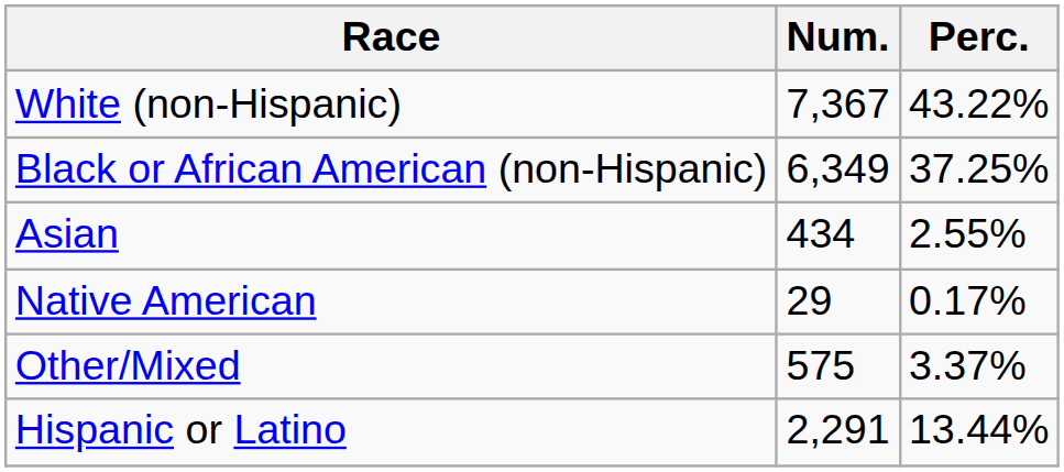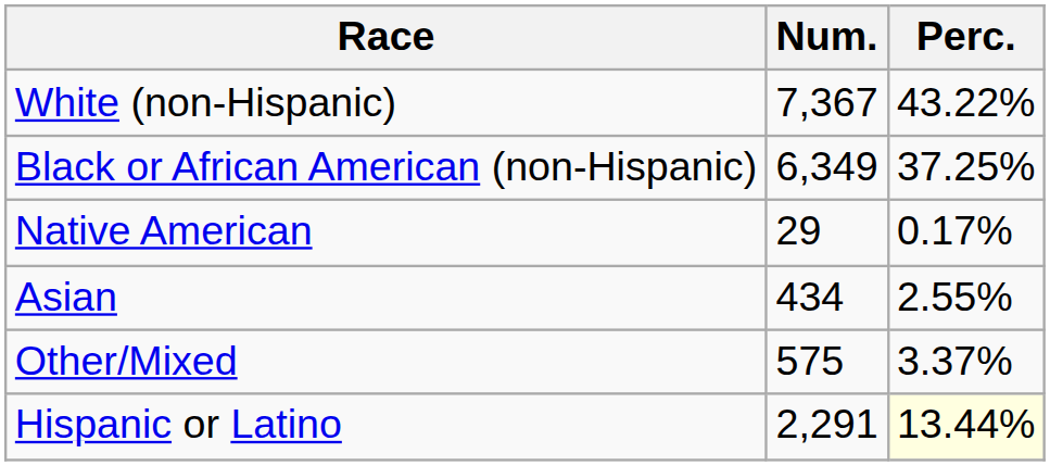rows swapped: Native American <-> Asian
Hispanic or Latino | Perc.: no background -> lightyellow background
